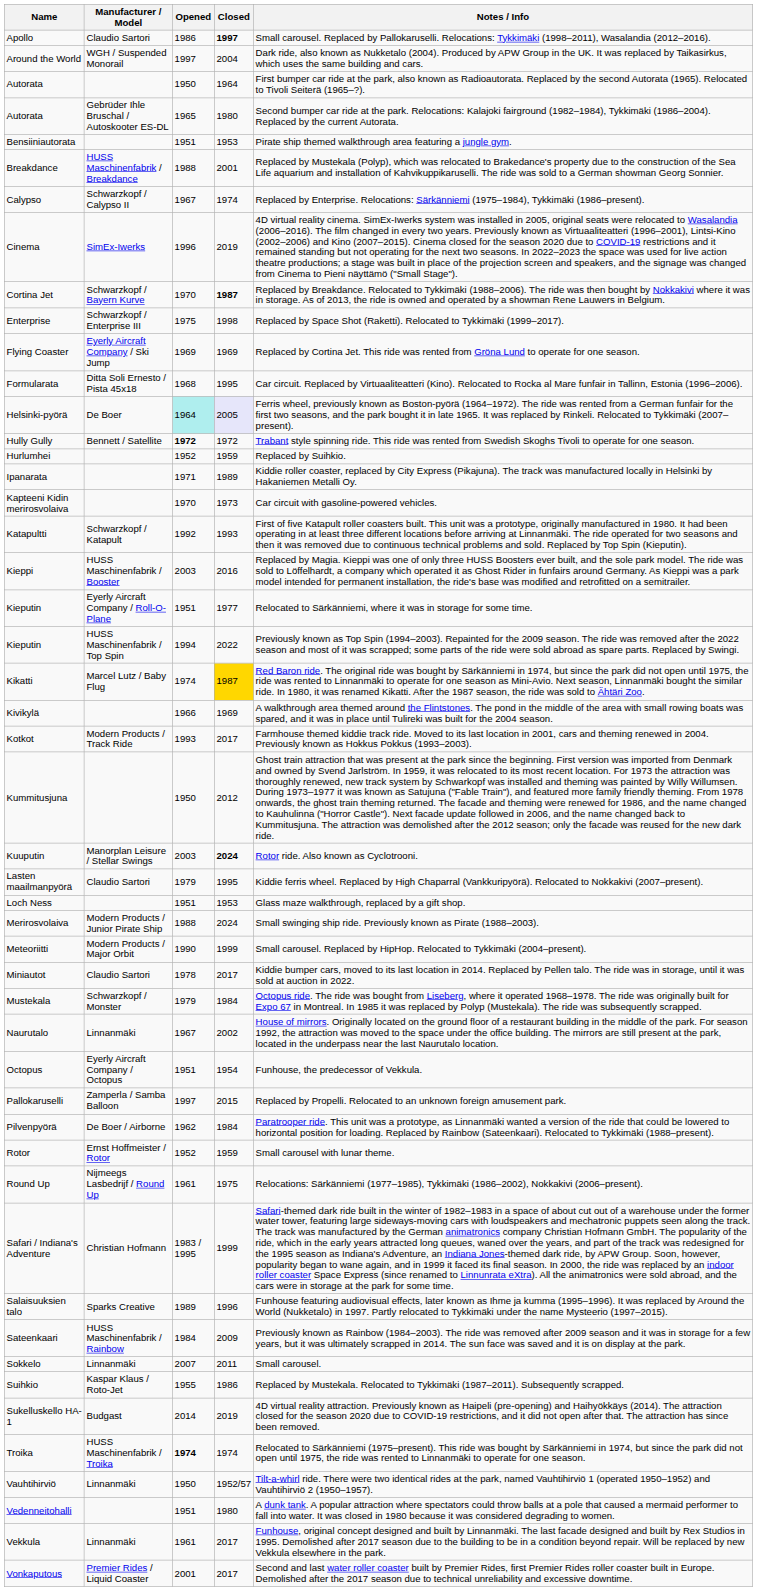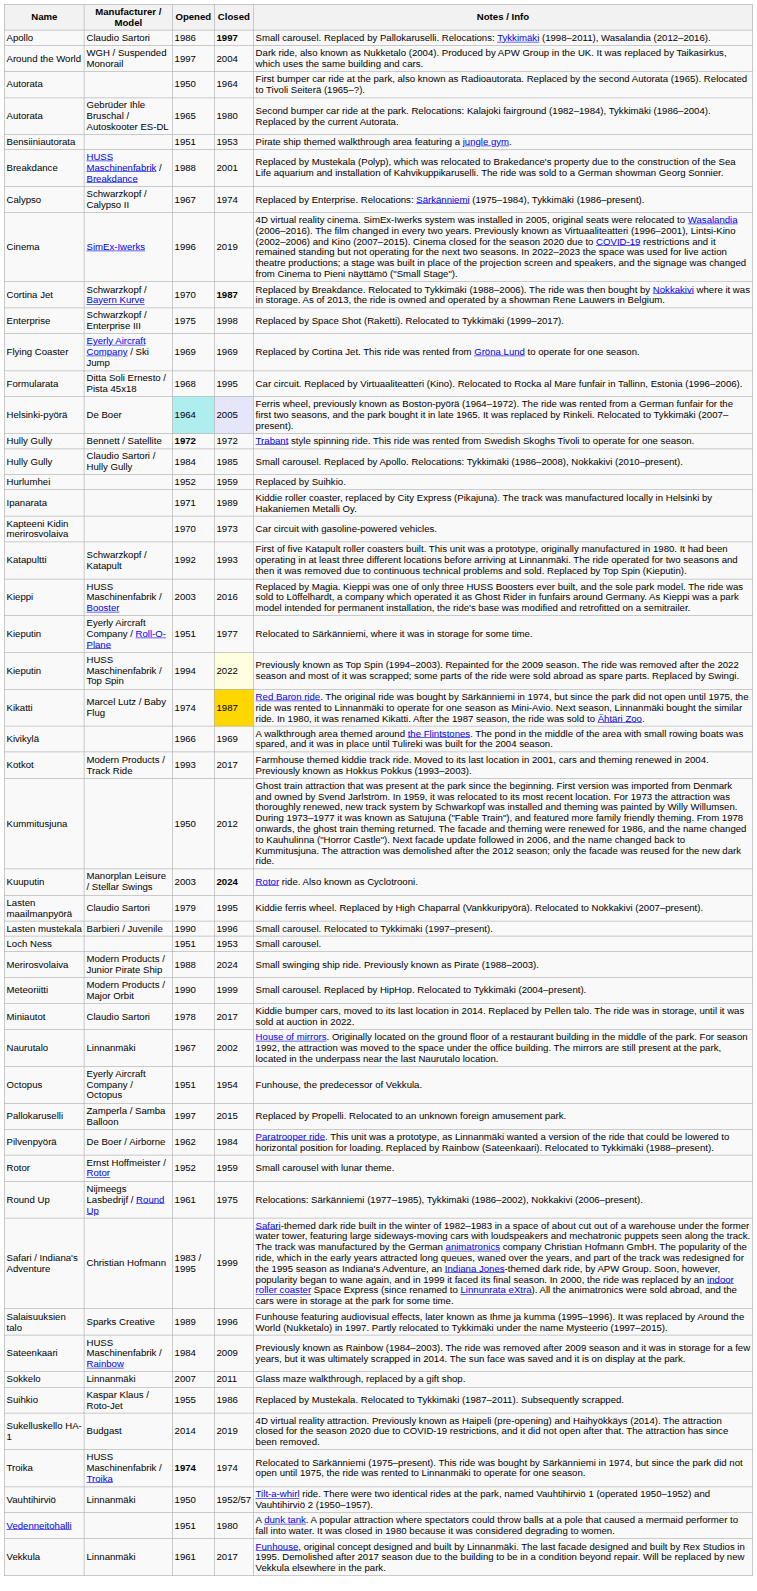+ row: Hully Gully | Claudio Sartori / Hully Gully | 1984 | 1985 | Small carousel. Replaced by Apollo. Relocations: Tykkimäki (1986–2008), Nokkakivi (2010–present).
Kieputin / HUSS Maschinenfabrik / Top Spin | Closed: no background -> lightyellow background
+ row: Lasten mustekala | Barbieri / Juvenile | 1990 | 1996 | Small carousel. Relocated to Tykkimäki (1997–present).
Loch Ness | Notes / Info: Glass maze walkthrough, replaced by a gift shop. -> Small carousel.
- row: Mustekala | Schwarzkopf / Monster | 1979 | 1984 | Octopus ride. The ride was bought from Liseberg, where it operated 1968–1978. The ride was originally built for Expo 67 in Montreal. In 1985 it was replaced by Polyp (Mustekala). The ride was subsequently scrapped.
Sokkelo | Notes / Info: Small carousel. -> Glass maze walkthrough, replaced by a gift shop.
- row: Vonkaputous | Premier Rides / Liquid Coaster | 2001 | 2017 | Second and last water roller coaster built by Premier Rides, first Premier Rides roller coaster built in Europe. Demolished after the 2017 season due to technical unreliability and excessive downtime.
